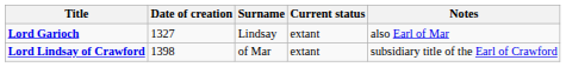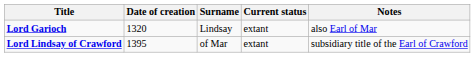Lord Garioch | Date of creation: 1327 -> 1320
Lord Lindsay of Crawford | Date of creation: 1398 -> 1395
